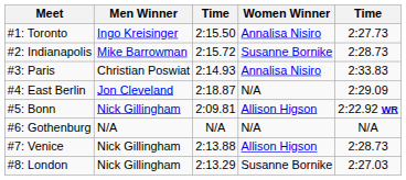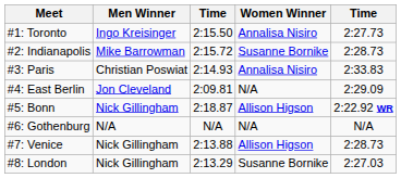#4: East Berlin | column 3: 2:18.87 -> 2:09.81
#5: Bonn | column 3: 2:09.81 -> 2:18.87
